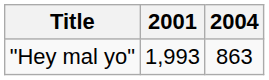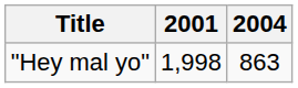"Hey mal yo" | 2001: 1,993 -> 1,998
